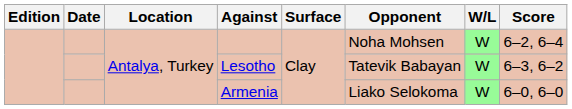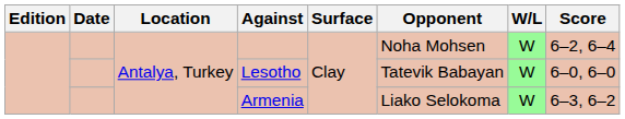Lesotho | Score: 6–3, 6–2 -> 6–0, 6–0
Armenia | Score: 6–0, 6–0 -> 6–3, 6–2
